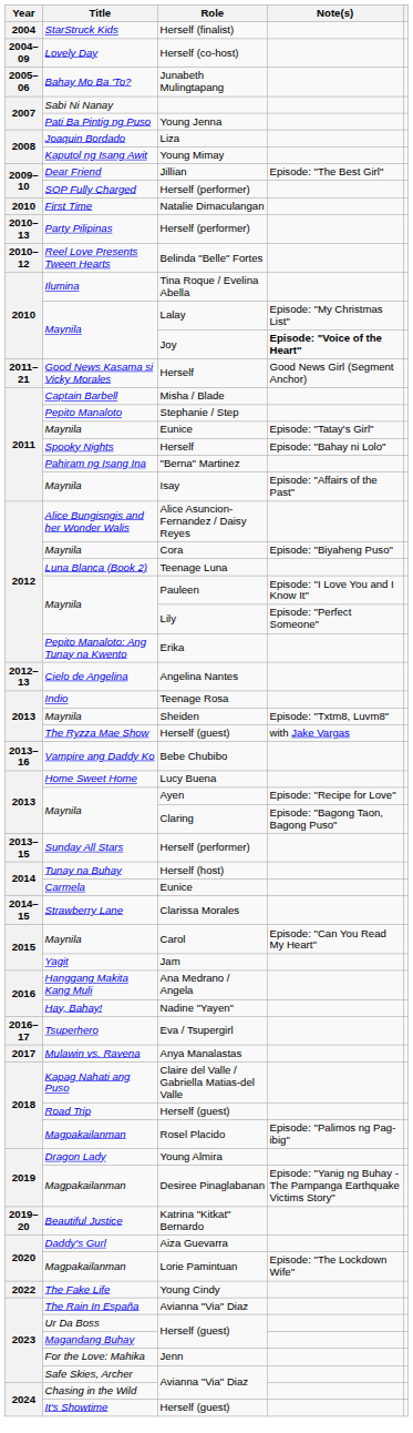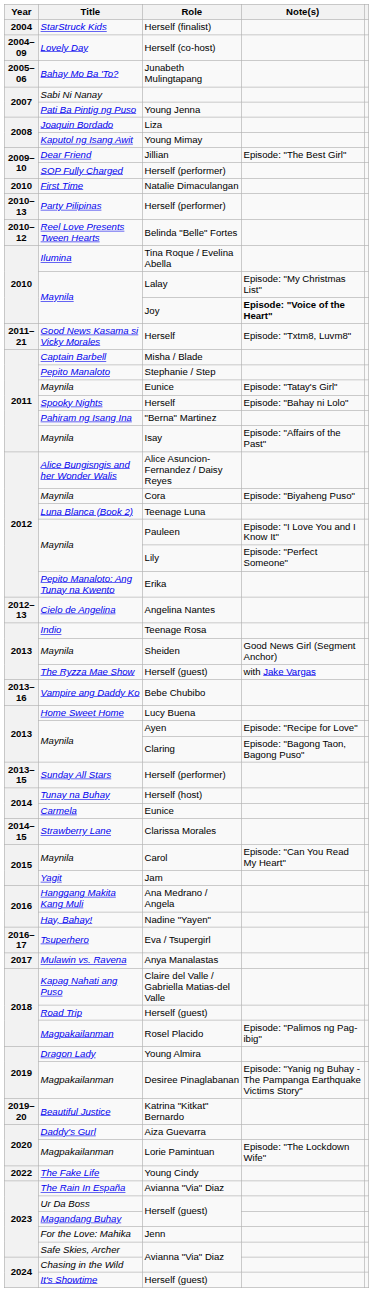Good News Kasama si Vicky Morales / Herself | Note(s): Good News Girl (Segment Anchor) -> Episode: "Txtm8, Luvm8"
Sheiden | Note(s): Episode: "Txtm8, Luvm8" -> Good News Girl (Segment Anchor)
